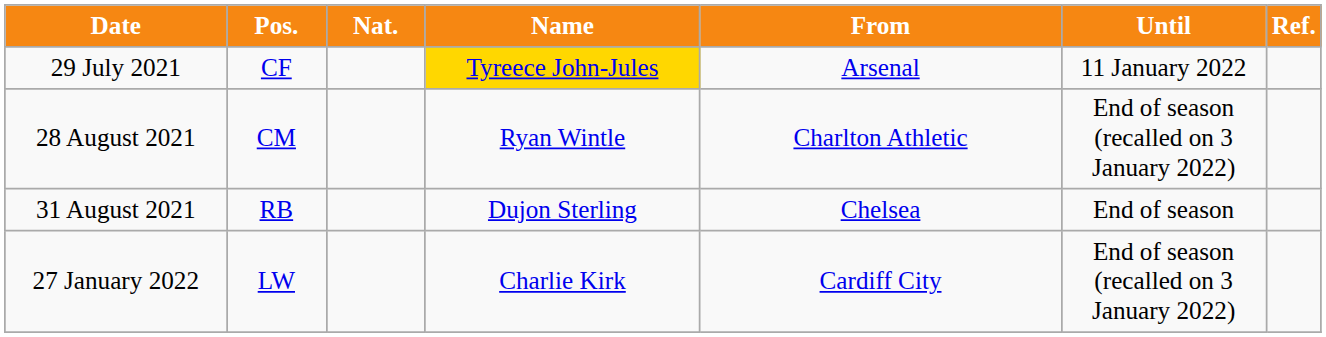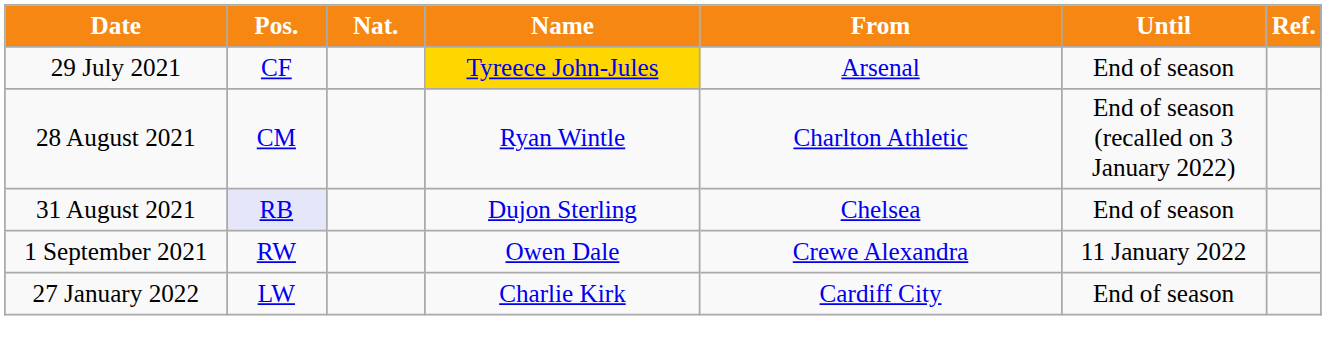29 July 2021 | Until: 11 January 2022 -> End of season
31 August 2021 | Pos.: no background -> lavender background
+ row: 1 September 2021 | RW | Owen Dale | Crewe Alexandra | 11 January 2022
27 January 2022 | Until: End of season (recalled on 3 January 2022) -> End of season
